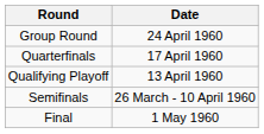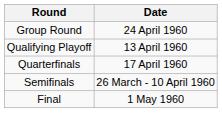rows swapped: Qualifying Playoff <-> Quarterfinals
